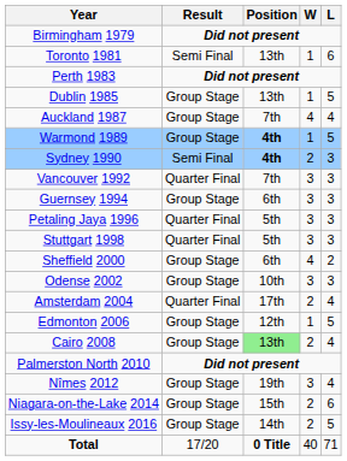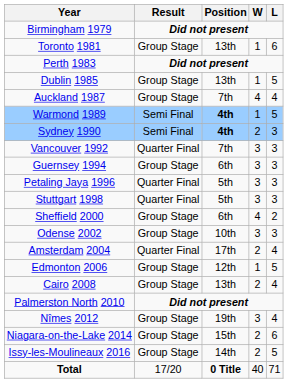Toronto 1981 | Result: Semi Final -> Group Stage
Warmond 1989 | Result: Group Stage -> Semi Final
Cairo 2008 | Position: lightgreen background -> no background
